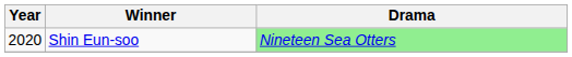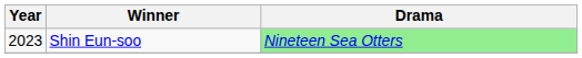Shin Eun-soo | Year: 2020 -> 2023
